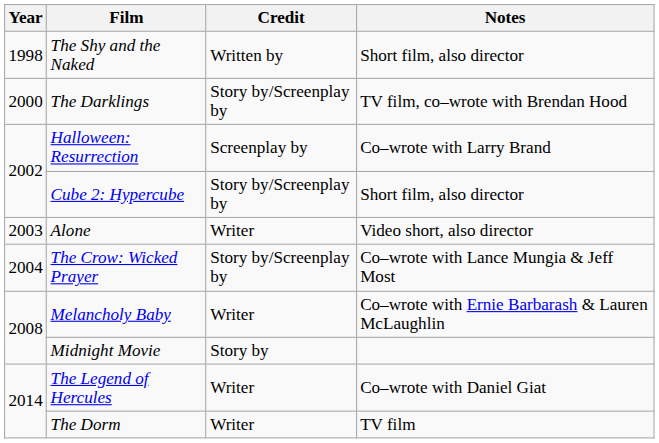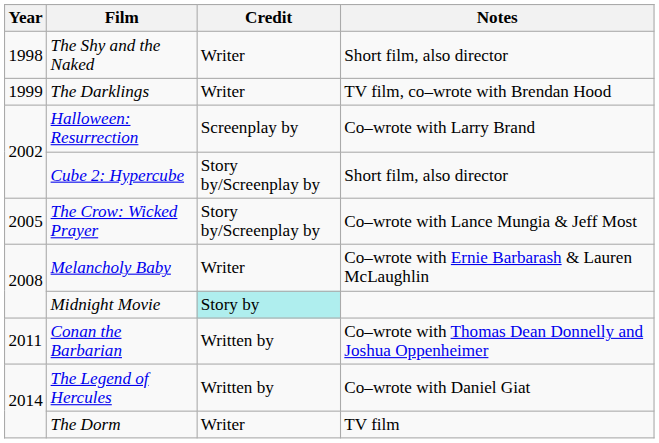The Shy and the Naked | Credit: Written by -> Writer
The Darklings | Year: 2000 -> 1999
The Darklings | Credit: Story by/Screenplay by -> Writer
- row: 2003 | Alone | Writer | Video short, also director
The Crow: Wicked Prayer | Year: 2004 -> 2005
Midnight Movie | Credit: no background -> paleturquoise background
+ row: 2011 | Conan the Barbarian | Written by | Co–wrote with Thomas Dean Donnelly and Joshua Oppenheimer
The Legend of Hercules | Credit: Writer -> Written by
